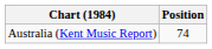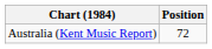Australia (Kent Music Report) | Position: 74 -> 72
